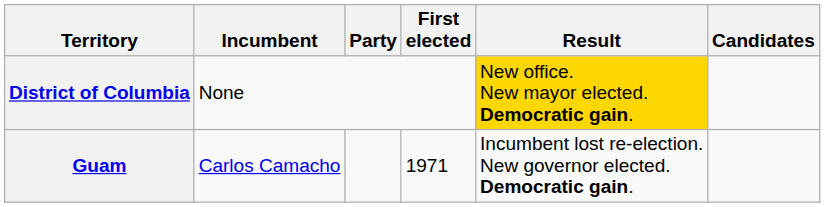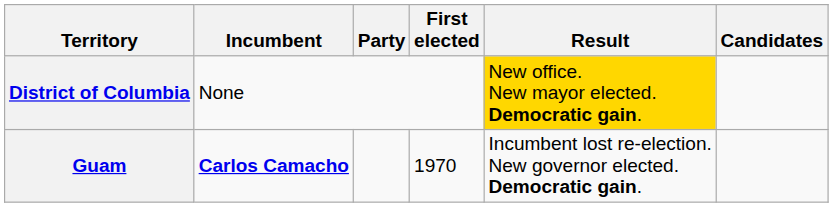Guam | Incumbent: normal -> bold
Guam | First elected: 1971 -> 1970
